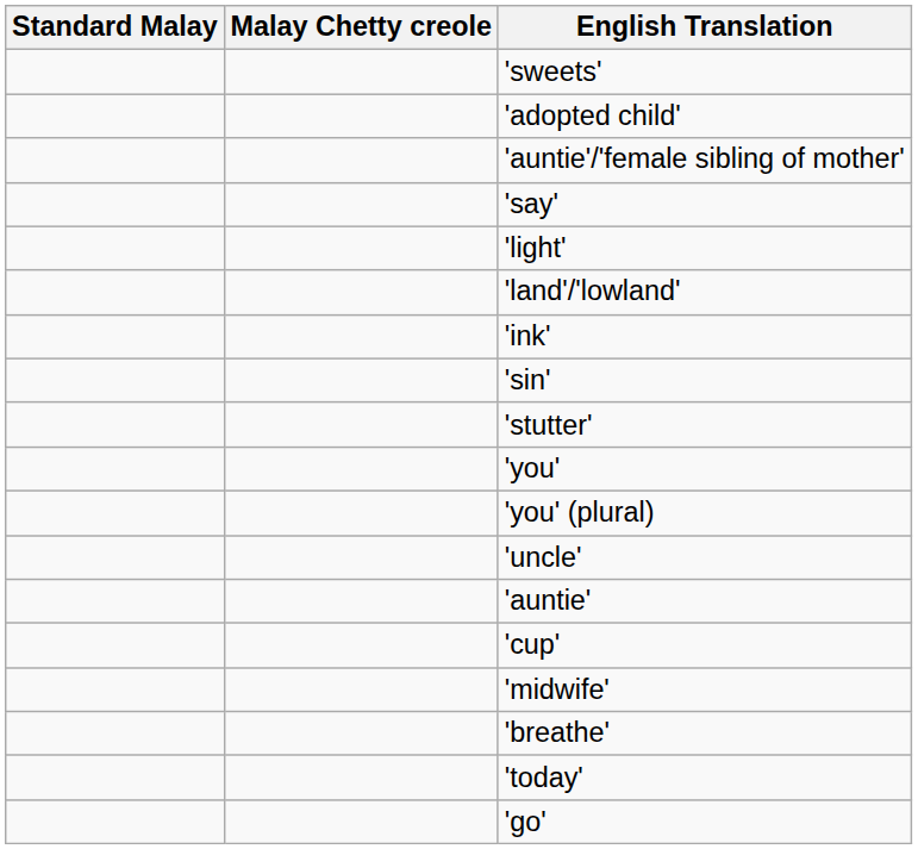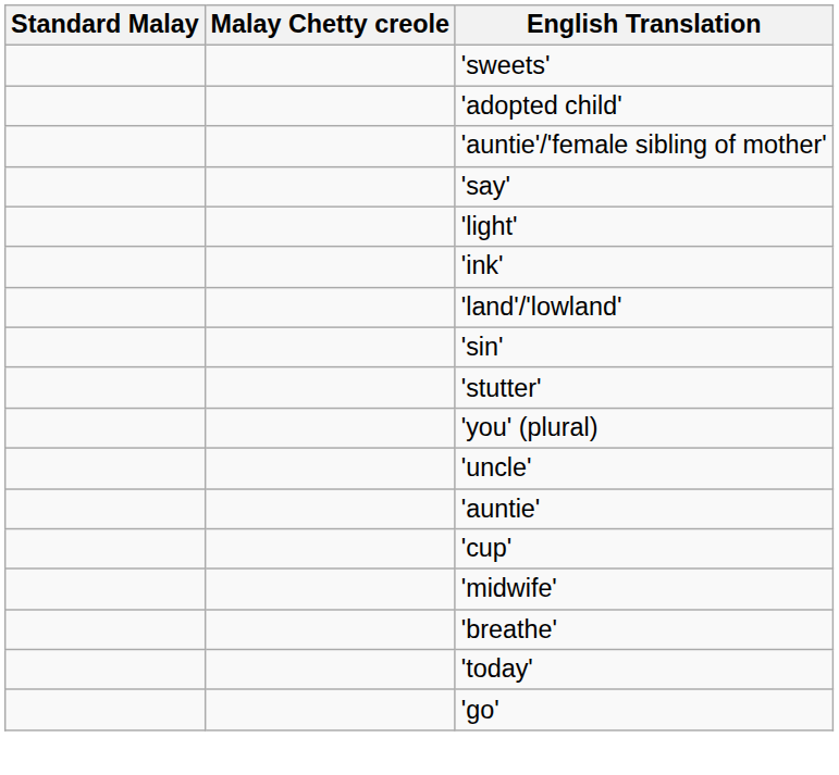rows swapped: 'land'/'lowland' <-> 'ink'
- row: 'you'
